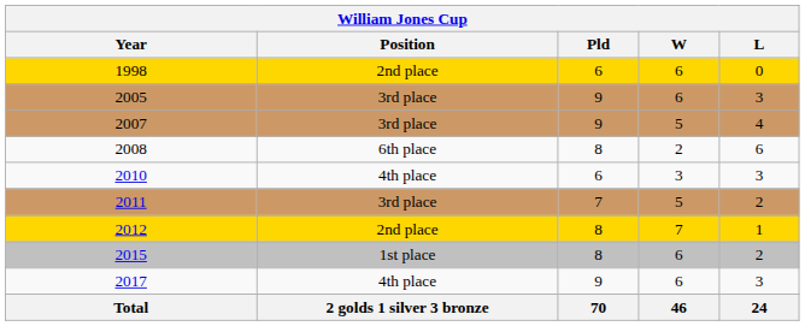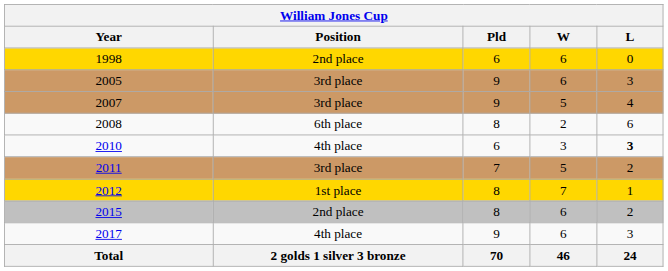2010 | L: normal -> bold
2012 | Position: 2nd place -> 1st place
2015 | Position: 1st place -> 2nd place
